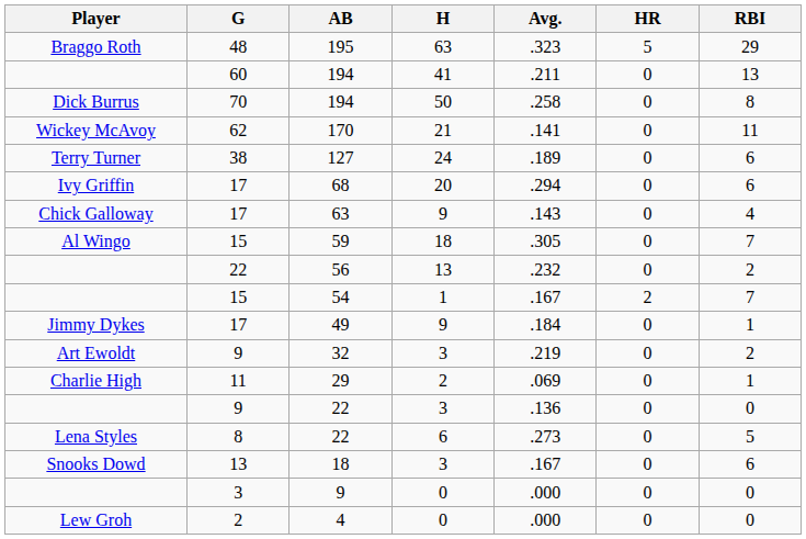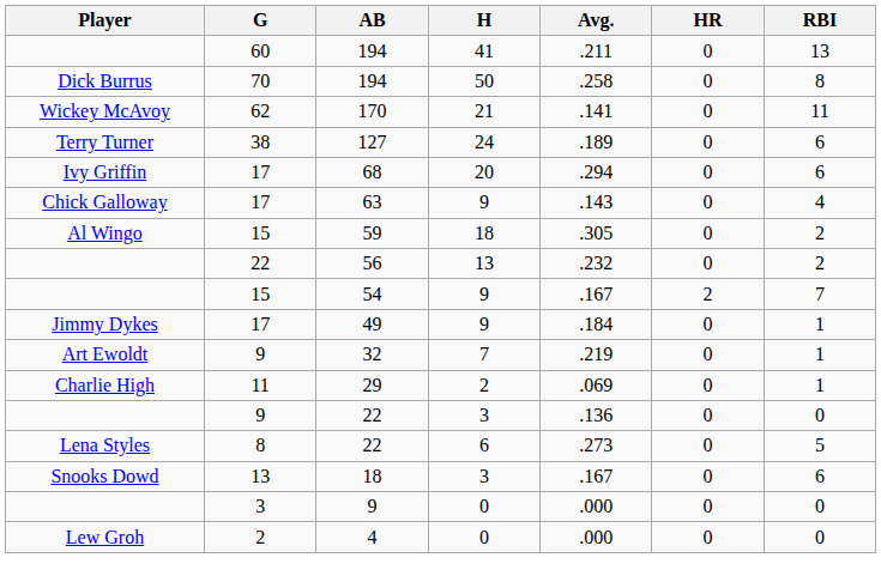- row: Braggo Roth | 48 | 195 | 63 | .323 | 5 | 29
59 | RBI: 7 -> 2
54 | H: 1 -> 9
32 | H: 3 -> 7
32 | RBI: 2 -> 1
